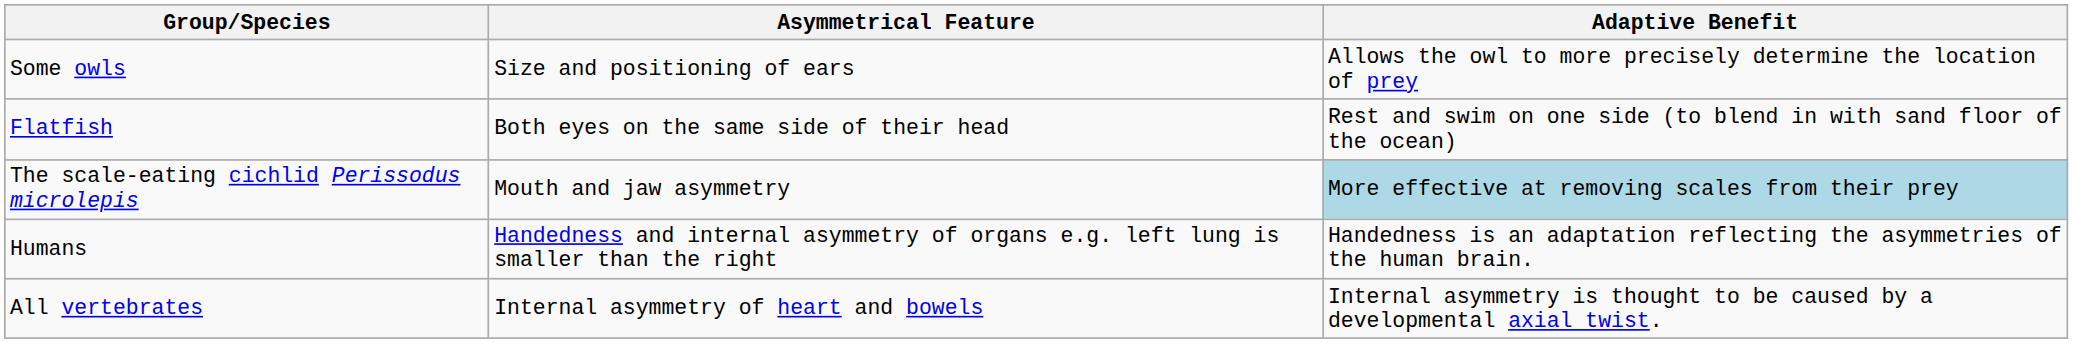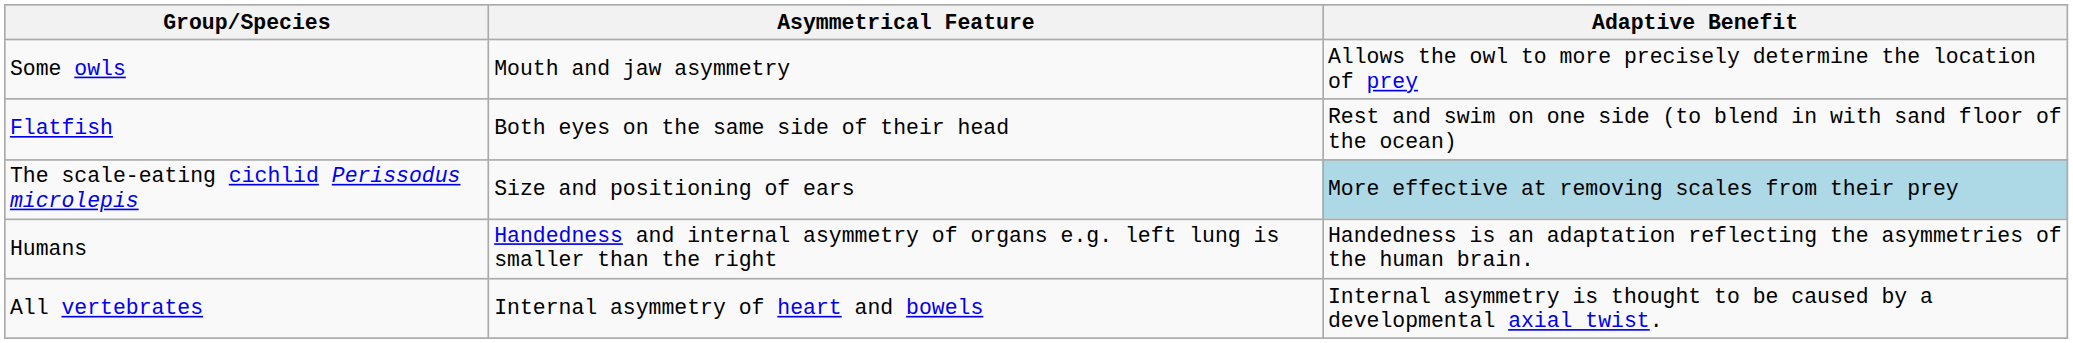Some owls | Asymmetrical Feature: Size and positioning of ears -> Mouth and jaw asymmetry
The scale-eating cichlid Perissodus microlepis | Asymmetrical Feature: Mouth and jaw asymmetry -> Size and positioning of ears
